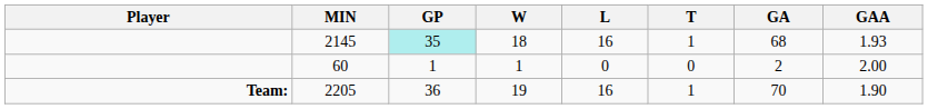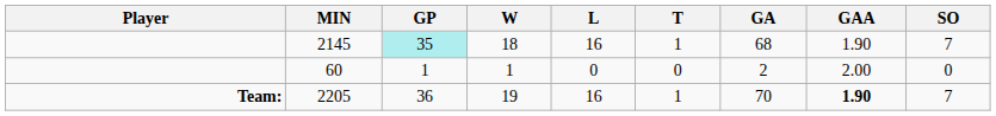+ column: SO | 7 | 0 | 7
2145 | GAA: 1.93 -> 1.90
2205 | GAA: normal -> bold
